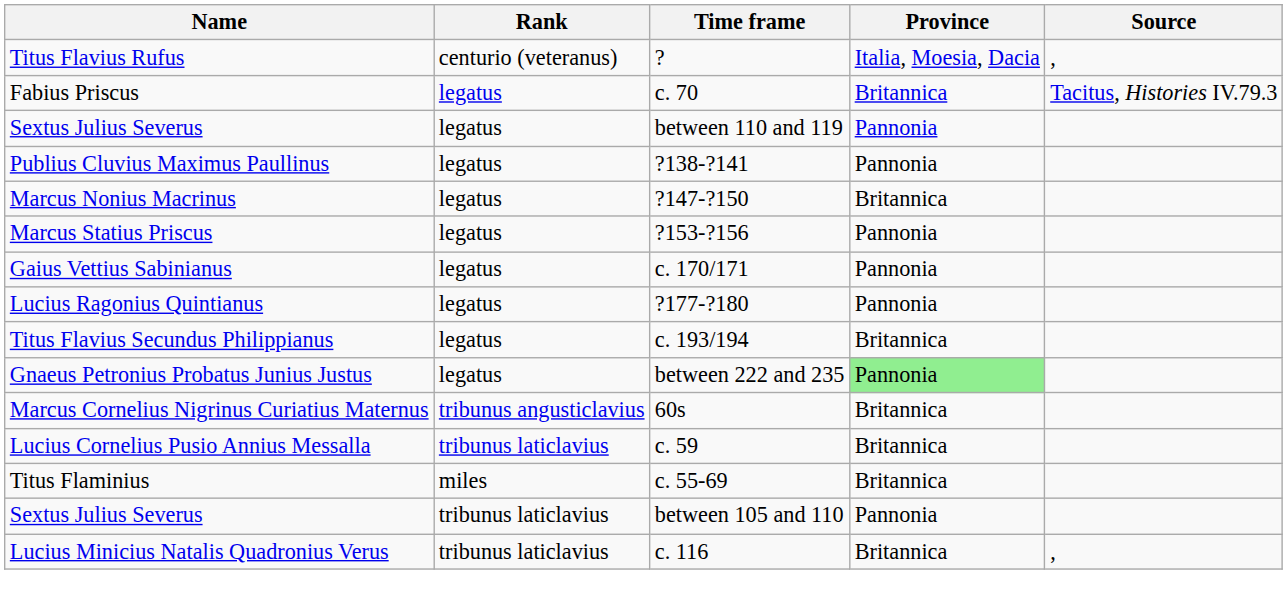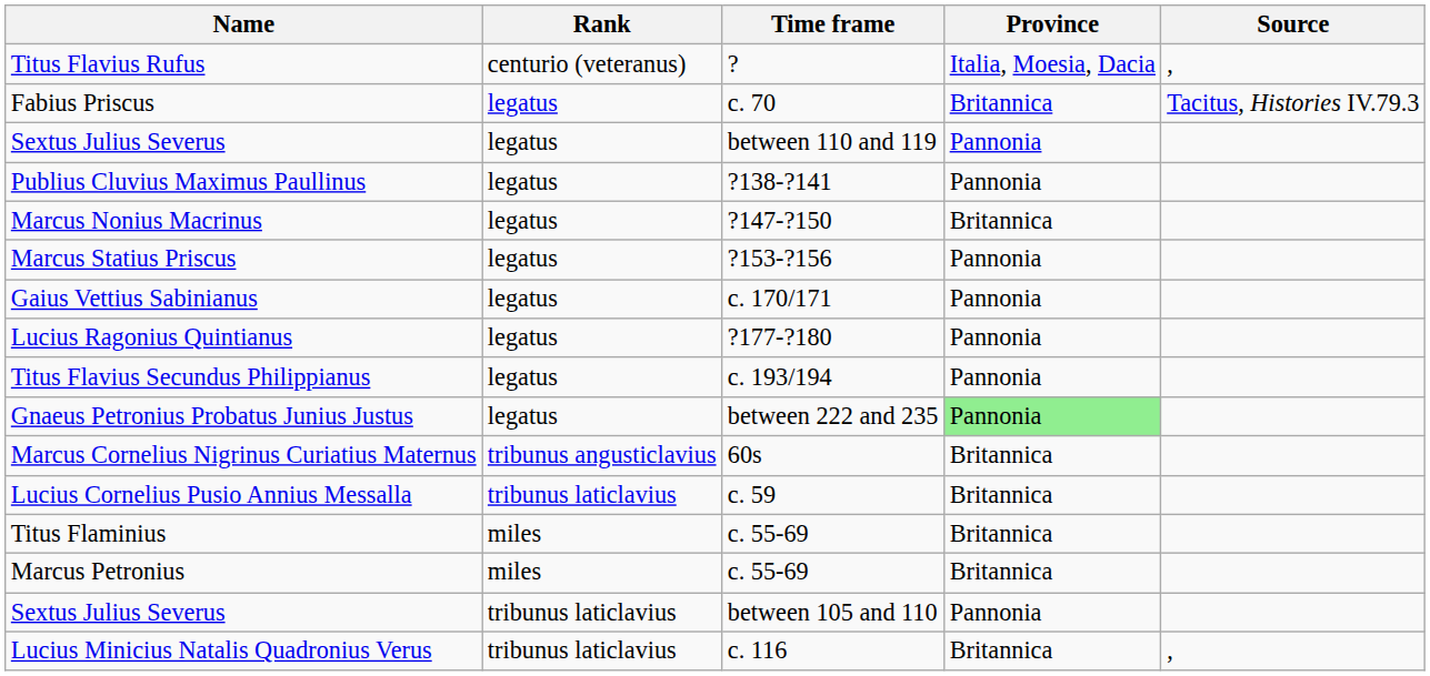Titus Flavius Secundus Philippianus | Province: Britannica -> Pannonia
+ row: Marcus Petronius | miles | c. 55-69 | Britannica
